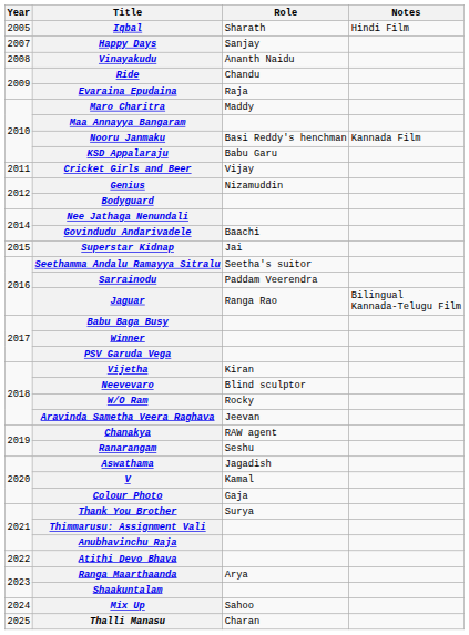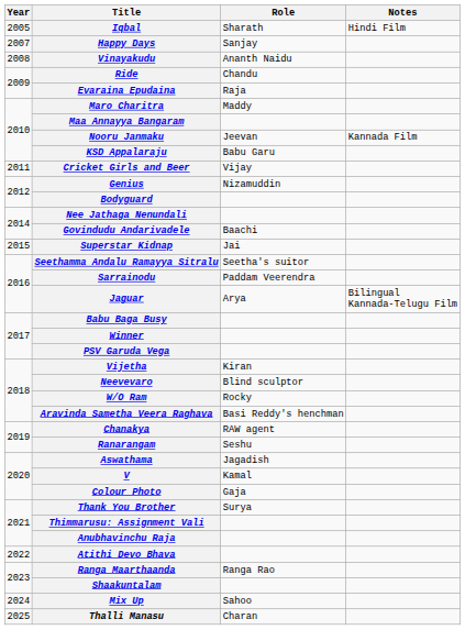Nooru Janmaku | Role: Basi Reddy's henchman -> Jeevan
Jaguar | Role: Ranga Rao -> Arya
Aravinda Sametha Veera Raghava | Role: Jeevan -> Basi Reddy's henchman
Ranga Maarthaanda | Role: Arya -> Ranga Rao
